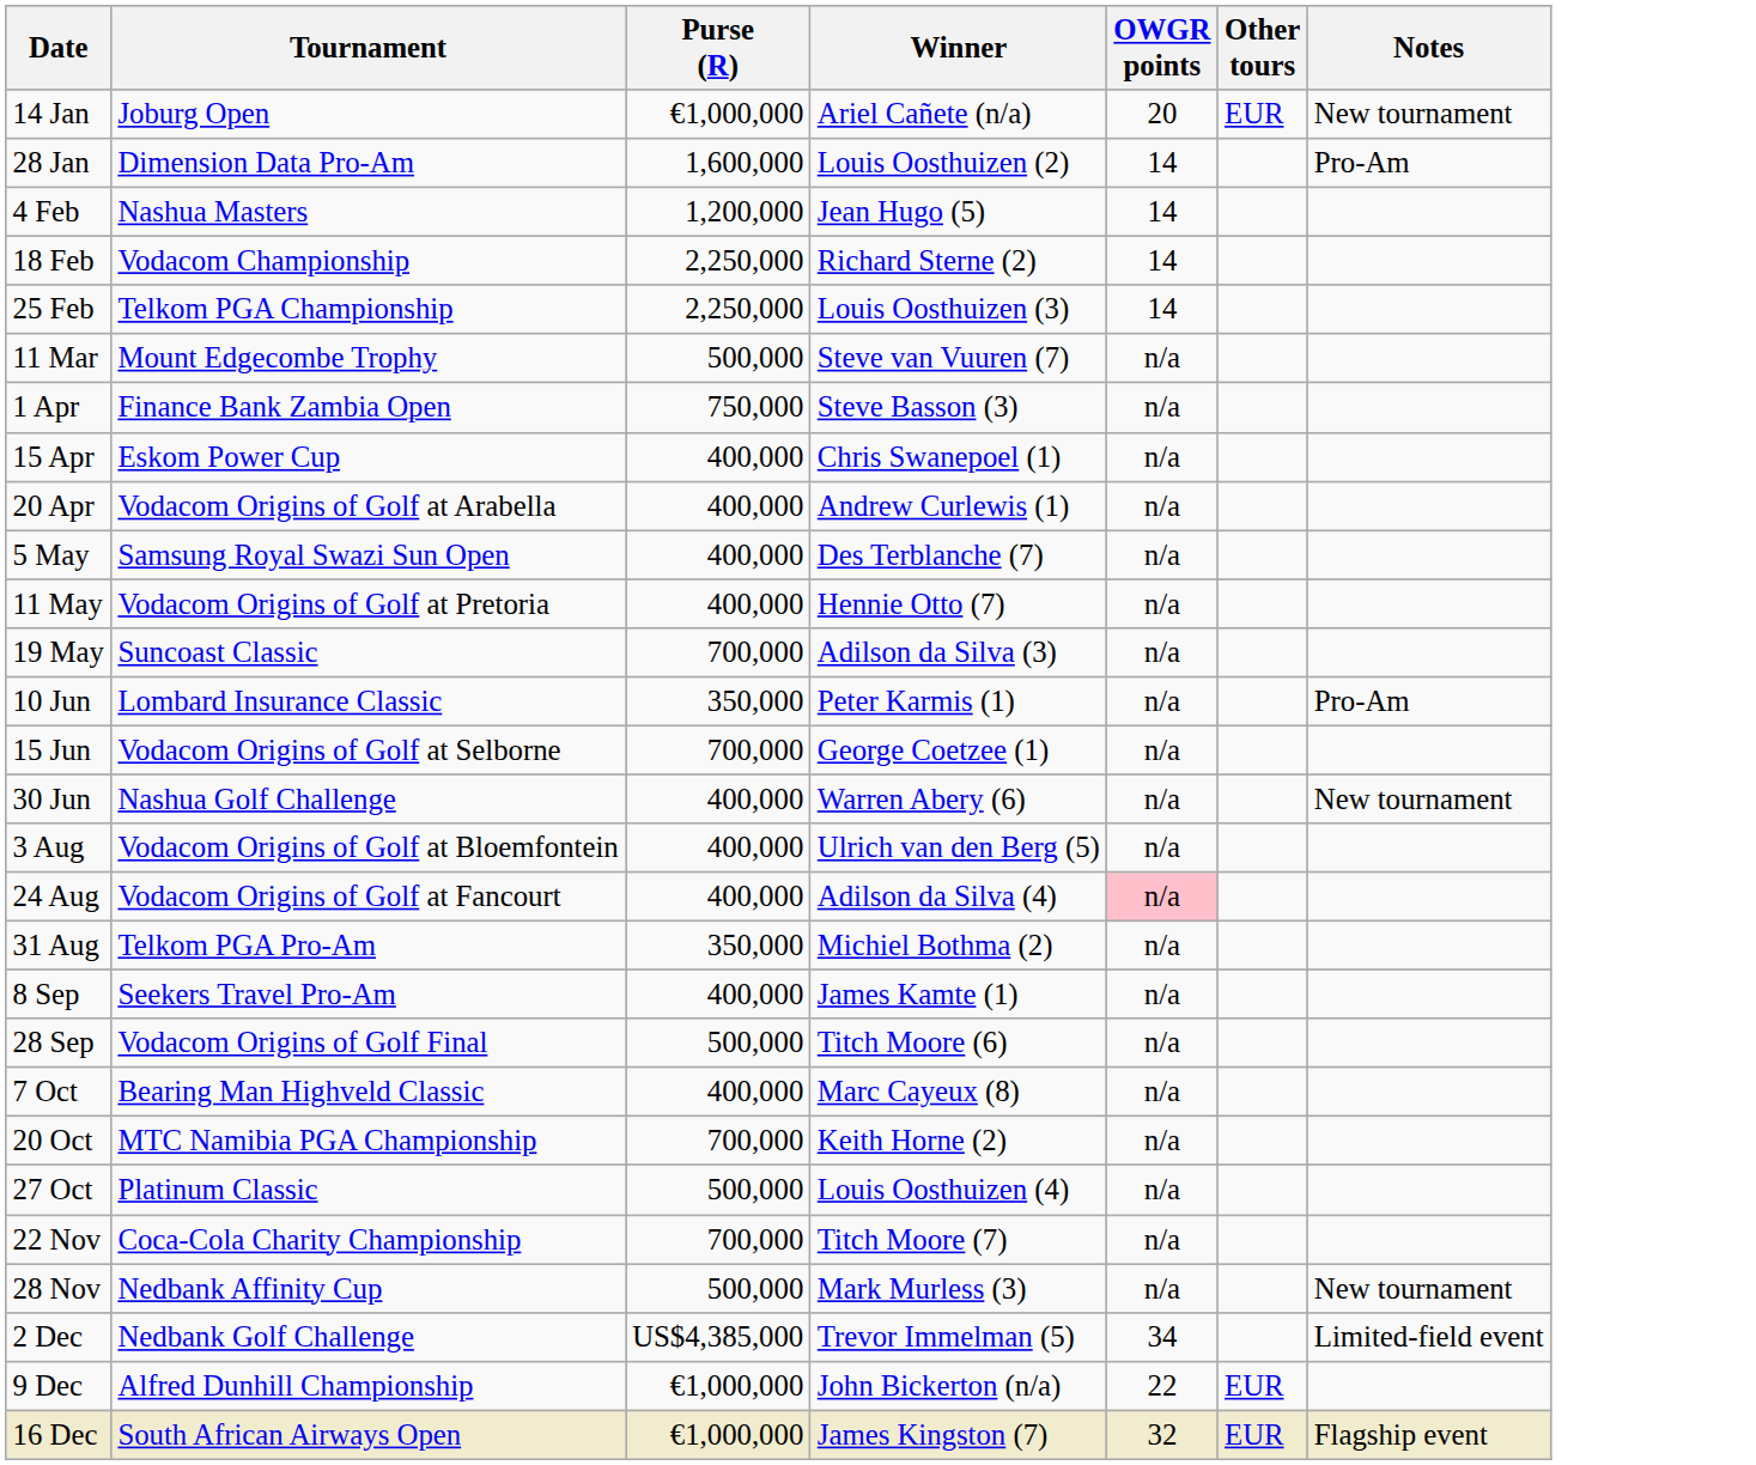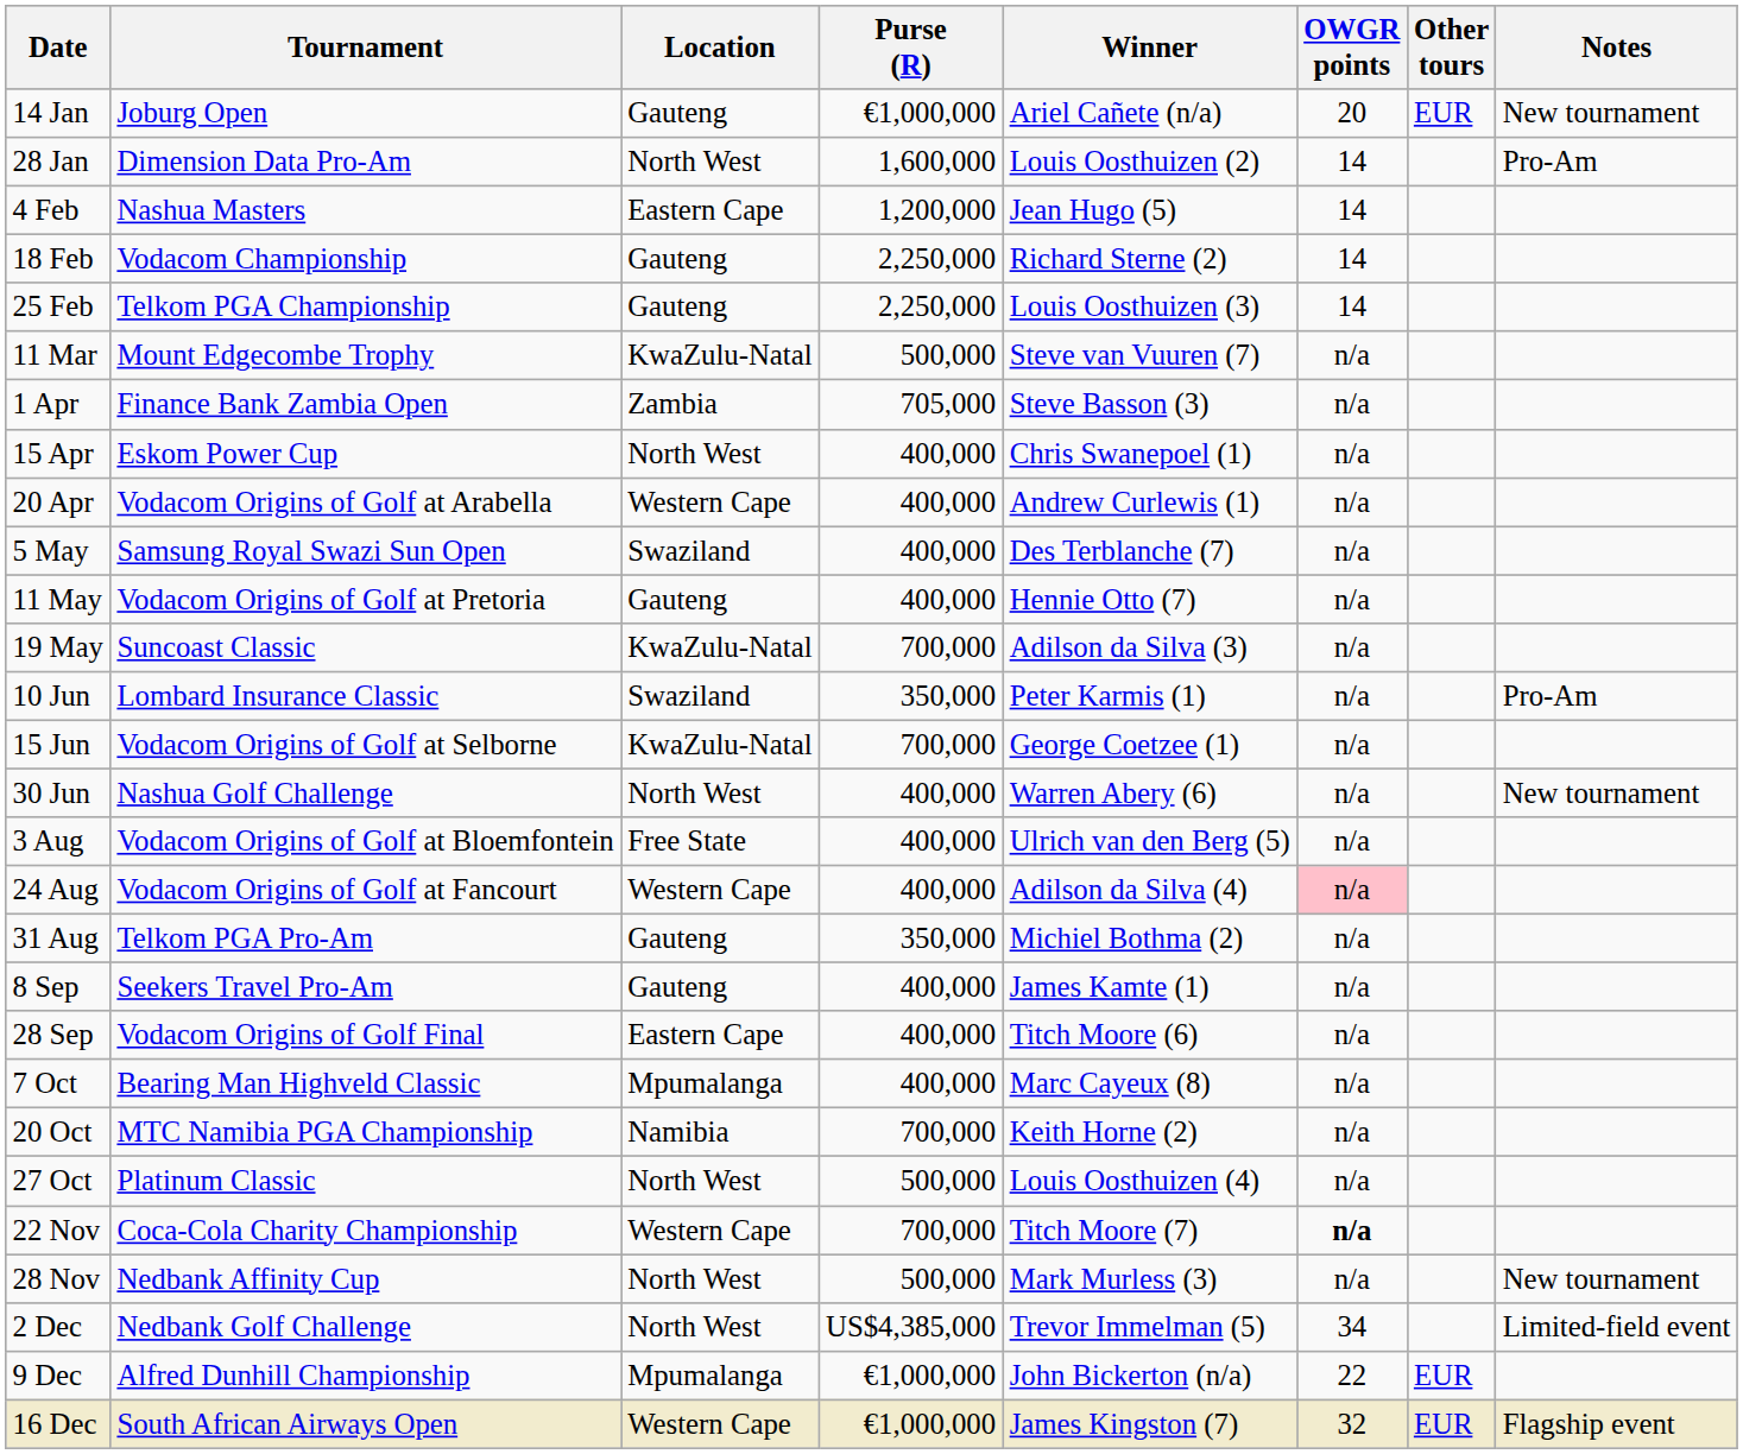+ column: Location | Gauteng | North West | Eastern Cape | Gauteng | Gauteng | KwaZulu-Natal | Zambia | North West | Western Cape | Swaziland | Gauteng | KwaZulu-Natal | Swaziland | KwaZulu-Natal | North West | Free State | Western Cape | Gauteng | Gauteng | Eastern Cape | Mpumalanga | Namibia | North West | Western Cape | North West | North West | Mpumalanga | Western Cape
1 Apr | Purse (R): 750,000 -> 705,000
28 Sep | Purse (R): 500,000 -> 400,000
22 Nov | OWGR points: normal -> bold
